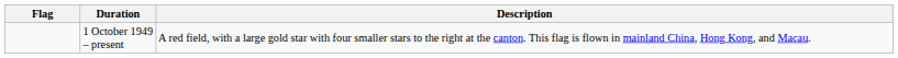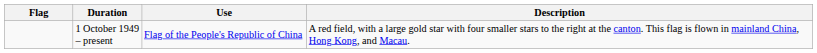+ column: Use | Flag of the People's Republic of China
